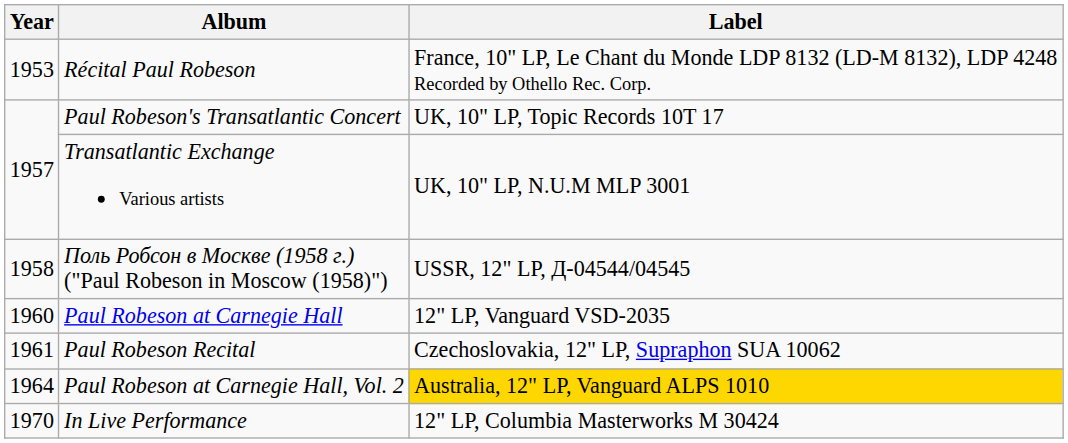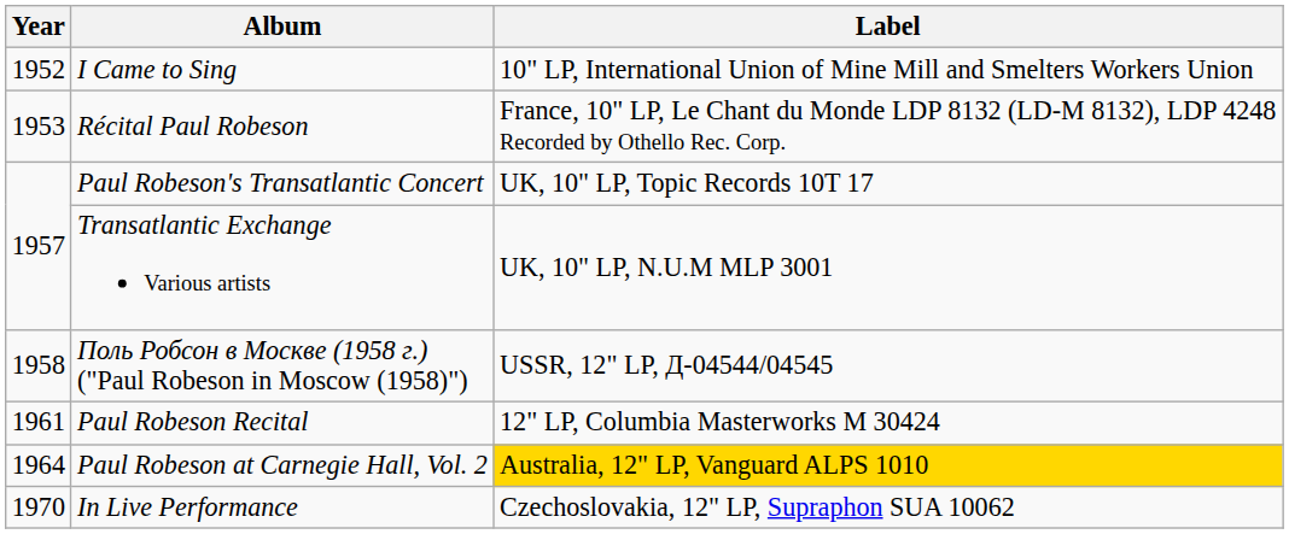+ row: 1952 | I Came to Sing | 10" LP, International Union of Mine Mill and Smelters Workers Union
- row: 1960 | Paul Robeson at Carnegie Hall | 12" LP, Vanguard VSD-2035
Paul Robeson Recital | Label: Czechoslovakia, 12" LP, Supraphon SUA 10062 -> 12" LP, Columbia Masterworks M 30424
In Live Performance | Label: 12" LP, Columbia Masterworks M 30424 -> Czechoslovakia, 12" LP, Supraphon SUA 10062
